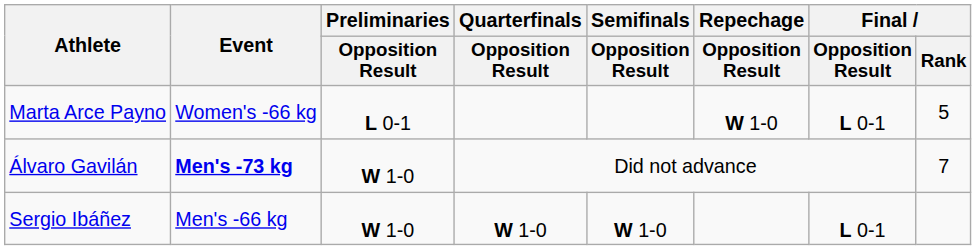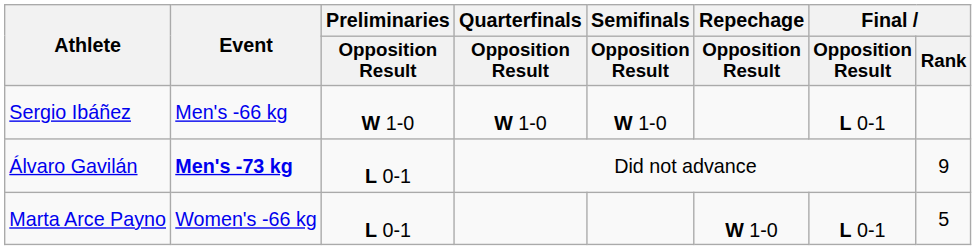rows swapped: Sergio Ibáñez <-> Marta Arce Payno
Álvaro Gavilán | Preliminaries / Opposition Result: W 1-0 -> L 0-1
Álvaro Gavilán | Final / Rank: 7 -> 9
